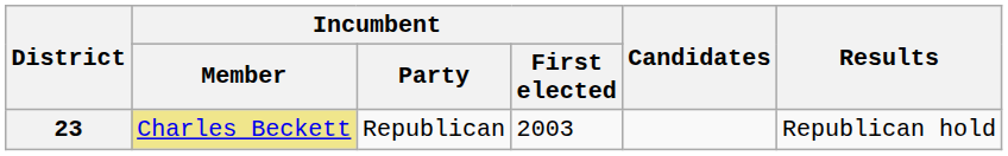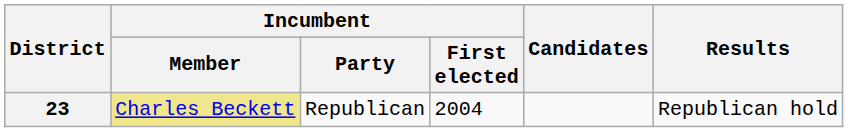23 | Incumbent / First elected: 2003 -> 2004
